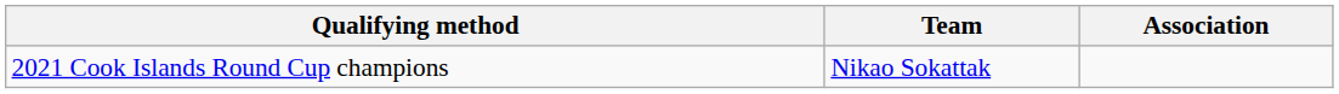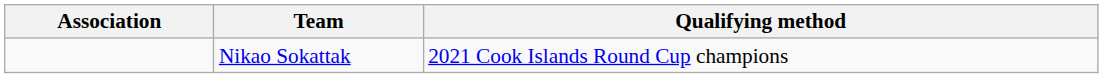columns swapped: Association <-> Qualifying method
